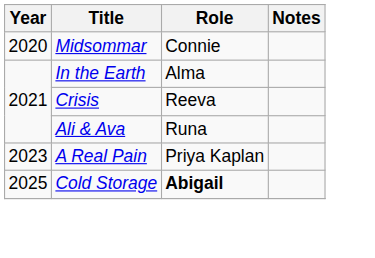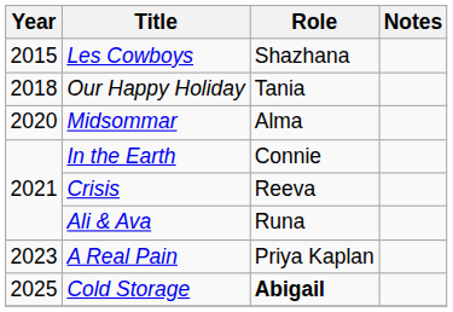+ row: 2015 | Les Cowboys | Shazhana
+ row: 2018 | Our Happy Holiday | Tania
Midsommar | Role: Connie -> Alma
In the Earth | Role: Alma -> Connie
